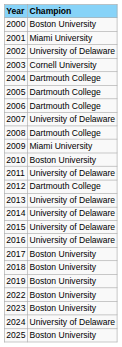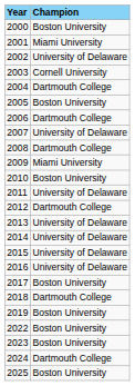2005 | Champion: Dartmouth College -> Boston University
2018 | Champion: Boston University -> Dartmouth College
2024 | Champion: University of Delaware -> Dartmouth College
